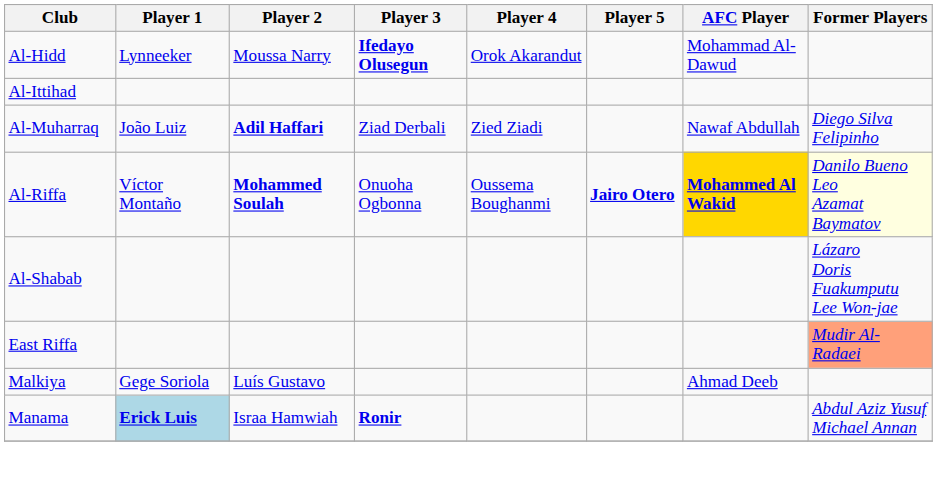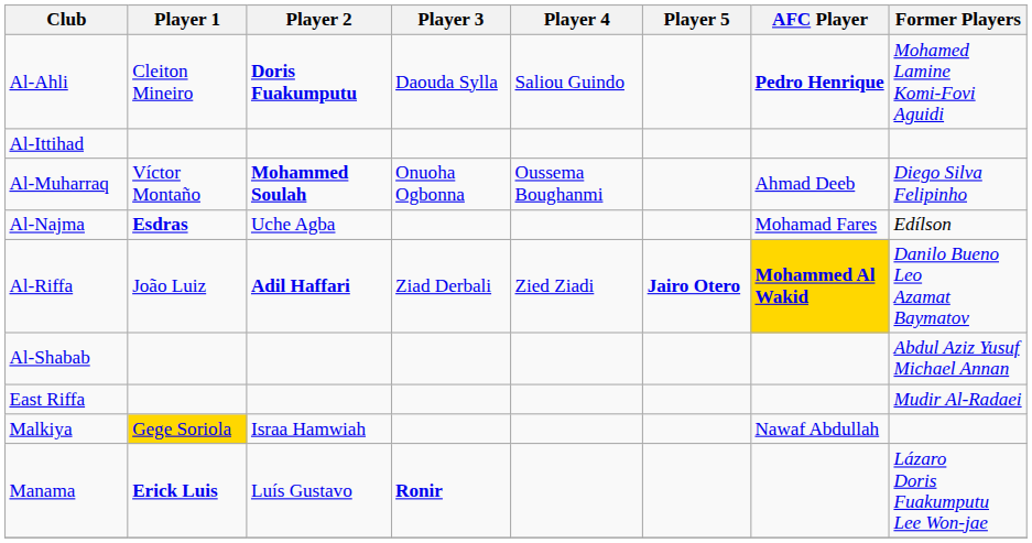+ row: Al-Ahli | Cleiton Mineiro | Doris Fuakumputu | Daouda Sylla | Saliou Guindo | Pedro Henrique | Mohamed Lamine Komi-Fovi Aguidi
- row: Al-Hidd | Lynneeker | Moussa Narry | Ifedayo Olusegun | Orok Akarandut | Mohammad Al-Dawud
Al-Muharraq | Player 1: João Luiz -> Víctor Montaño
Al-Muharraq | Player 2: Adil Haffari -> Mohammed Soulah
Al-Muharraq | Player 3: Ziad Derbali -> Onuoha Ogbonna
Al-Muharraq | Player 4: Zied Ziadi -> Oussema Boughanmi
Al-Muharraq | AFC Player: Nawaf Abdullah -> Ahmad Deeb
+ row: Al-Najma | Esdras | Uche Agba | Mohamad Fares | Edílson
Al-Riffa | Player 1: Víctor Montaño -> João Luiz
Al-Riffa | Player 2: Mohammed Soulah -> Adil Haffari
Al-Riffa | Player 3: Onuoha Ogbonna -> Ziad Derbali
Al-Riffa | Player 4: Oussema Boughanmi -> Zied Ziadi
Al-Riffa | Former Players: lightyellow background -> no background
Al-Shabab | Former Players: Lázaro Doris Fuakumputu Lee Won-jae -> Abdul Aziz Yusuf Michael Annan
East Riffa | Former Players: lightsalmon background -> no background
Malkiya | Player 1: no background -> gold background
Malkiya | Player 2: Luís Gustavo -> Israa Hamwiah
Malkiya | AFC Player: Ahmad Deeb -> Nawaf Abdullah
Manama | Player 1: lightblue background -> no background
Manama | Player 2: Israa Hamwiah -> Luís Gustavo
Manama | Former Players: Abdul Aziz Yusuf Michael Annan -> Lázaro Doris Fuakumputu Lee Won-jae
